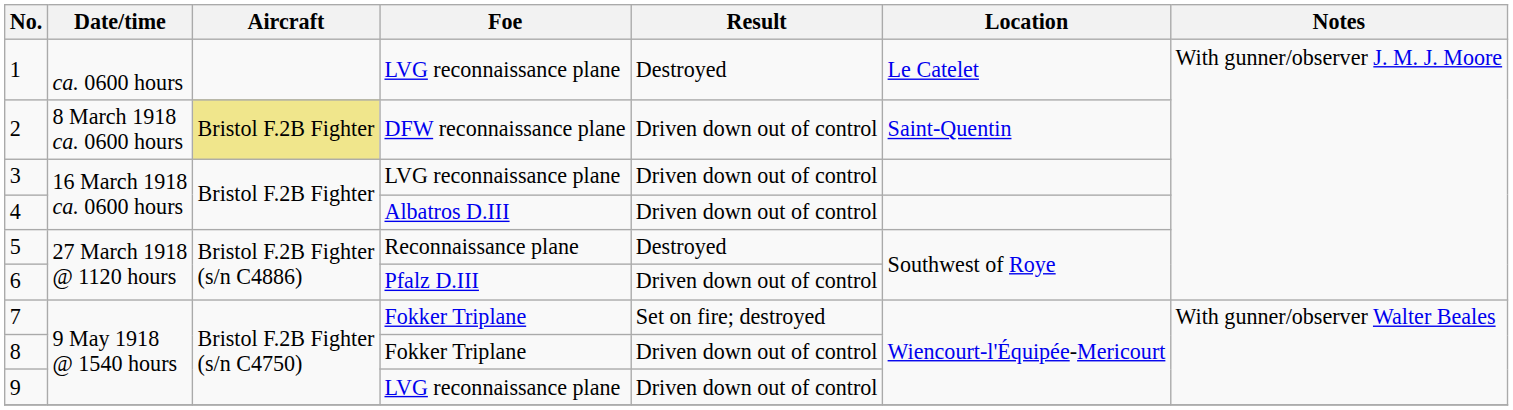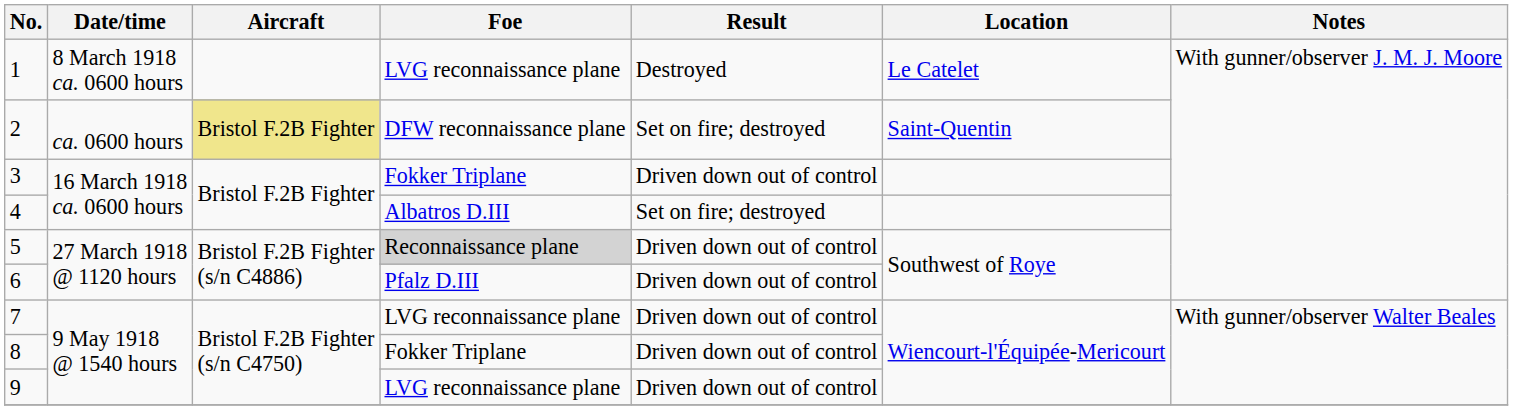1 | Date/time: ca. 0600 hours -> 8 March 1918 ca. 0600 hours
2 | Date/time: 8 March 1918 ca. 0600 hours -> ca. 0600 hours
2 | Result: Driven down out of control -> Set on fire; destroyed
3 | Foe: LVG reconnaissance plane -> Fokker Triplane
4 | Result: Driven down out of control -> Set on fire; destroyed
5 | Foe: no background -> lightgrey background
5 | Result: Destroyed -> Driven down out of control
7 | Foe: Fokker Triplane -> LVG reconnaissance plane
7 | Result: Set on fire; destroyed -> Driven down out of control
